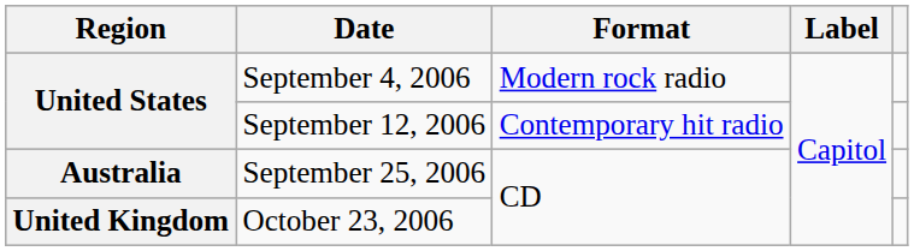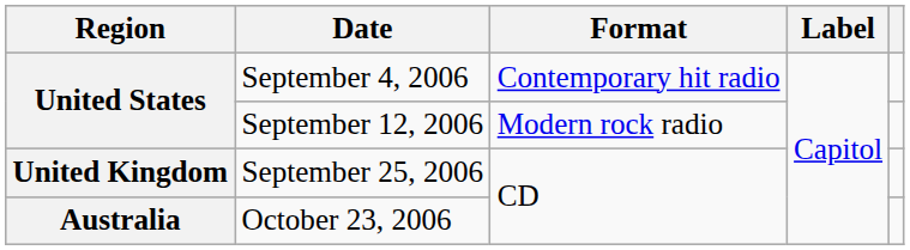September 4, 2006 | Format: Modern rock radio -> Contemporary hit radio
September 12, 2006 | Format: Contemporary hit radio -> Modern rock radio
September 25, 2006 | Region: Australia -> United Kingdom
October 23, 2006 | Region: United Kingdom -> Australia
